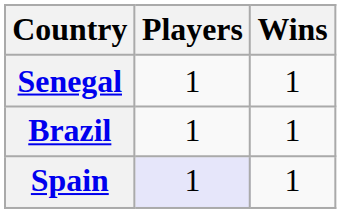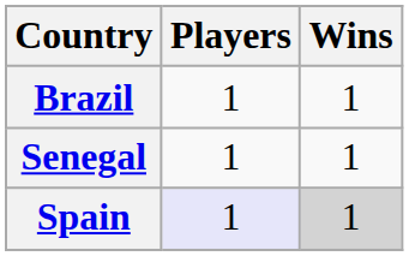rows swapped: Brazil <-> Senegal
Spain | Wins: no background -> lightgrey background
